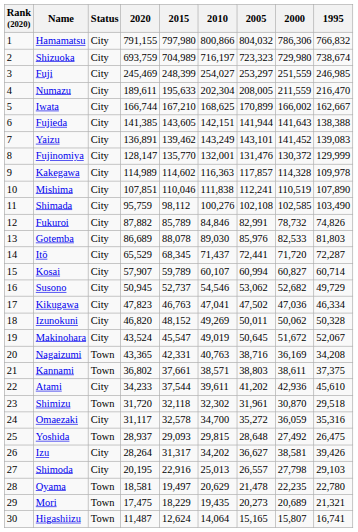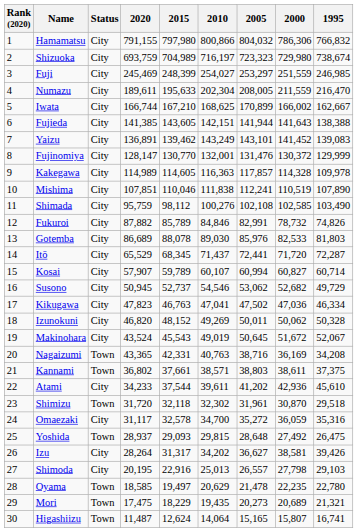Fujinomiya | 2015: 135,770 -> 130,770
Kakegawa | 2015: 114,602 -> 114,605
Makinohara | 2015: 45,547 -> 45,543
Oyama | 2020: 18,581 -> 18,585
